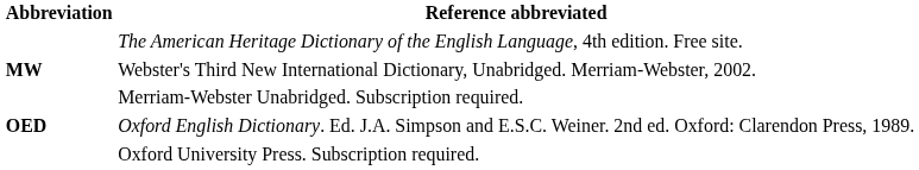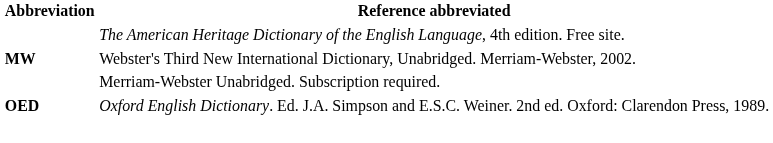- row: Oxford University Press. Subscription required.
